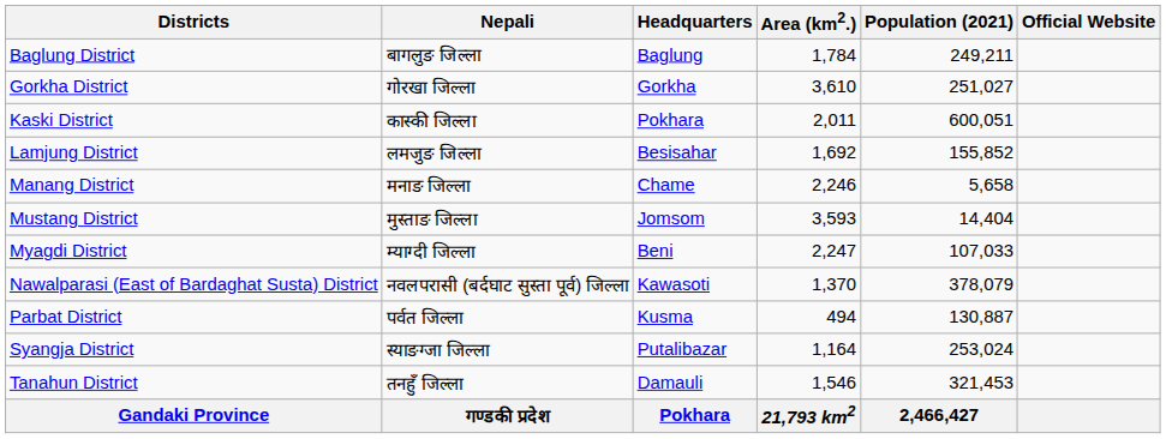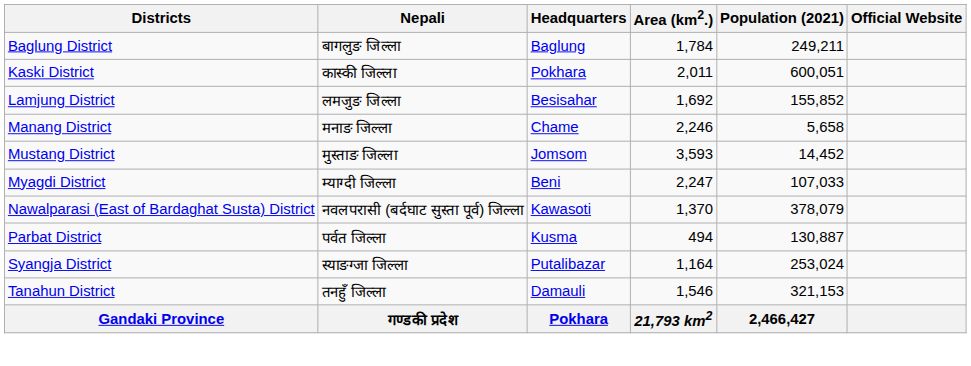- row: Gorkha District | गोरखा जिल्ला | Gorkha | 3,610 | 251,027
Mustang District | Population (2021): 14,404 -> 14,452
Tanahun District | Population (2021): 321,453 -> 321,153
